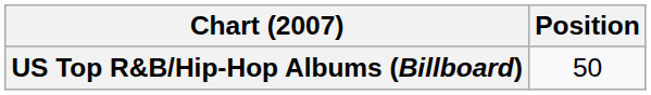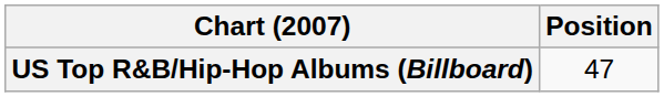US Top R&B/Hip-Hop Albums (Billboard) | Position: 50 -> 47
